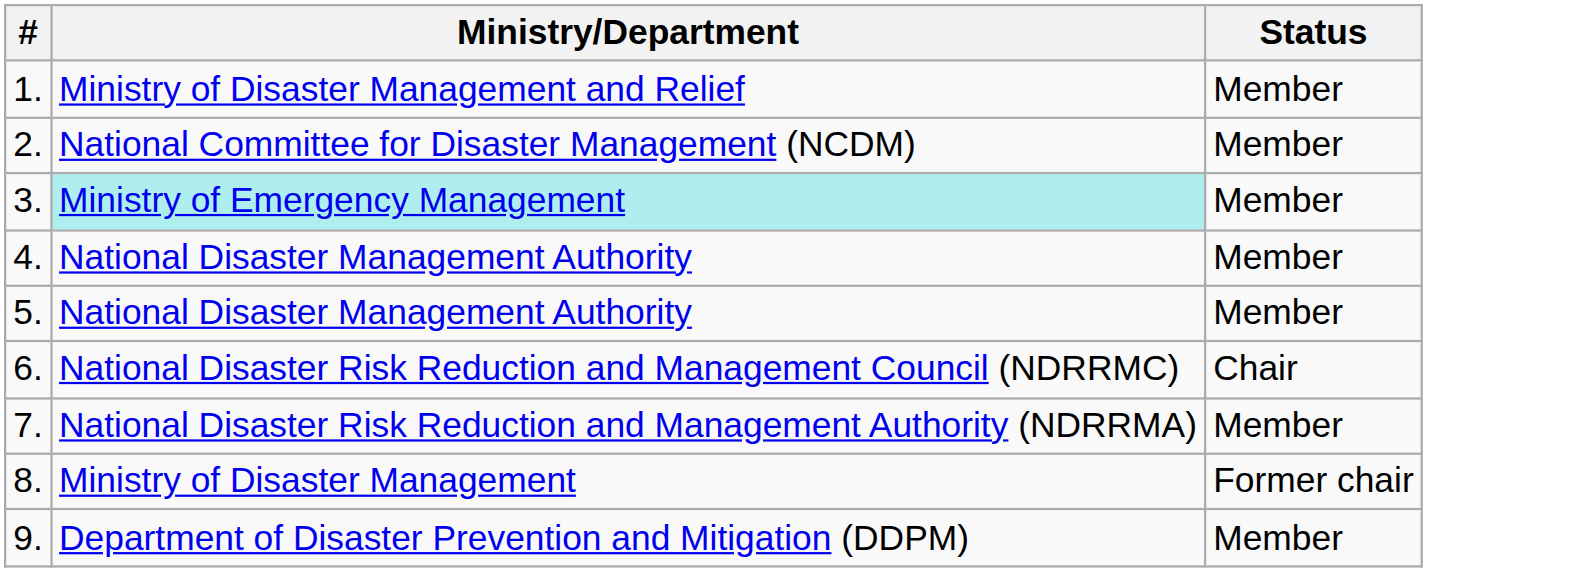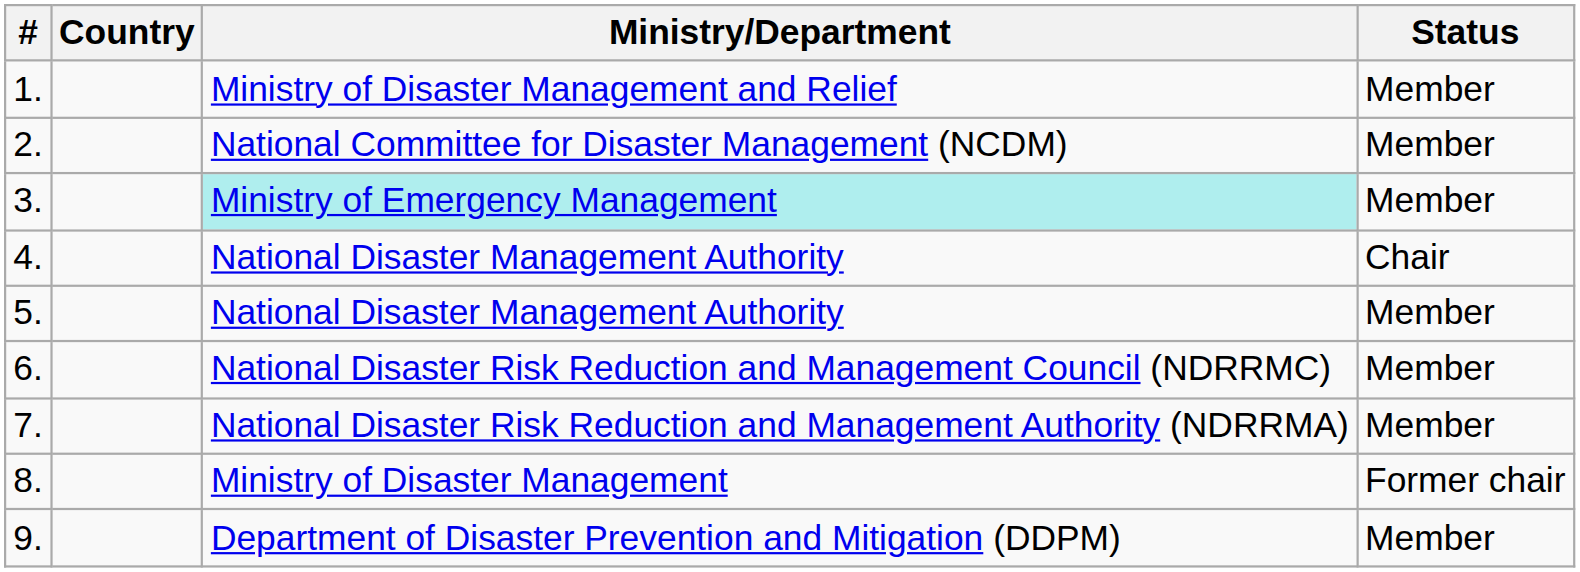+ column: Country
4. | Status: Member -> Chair
6. | Status: Chair -> Member
